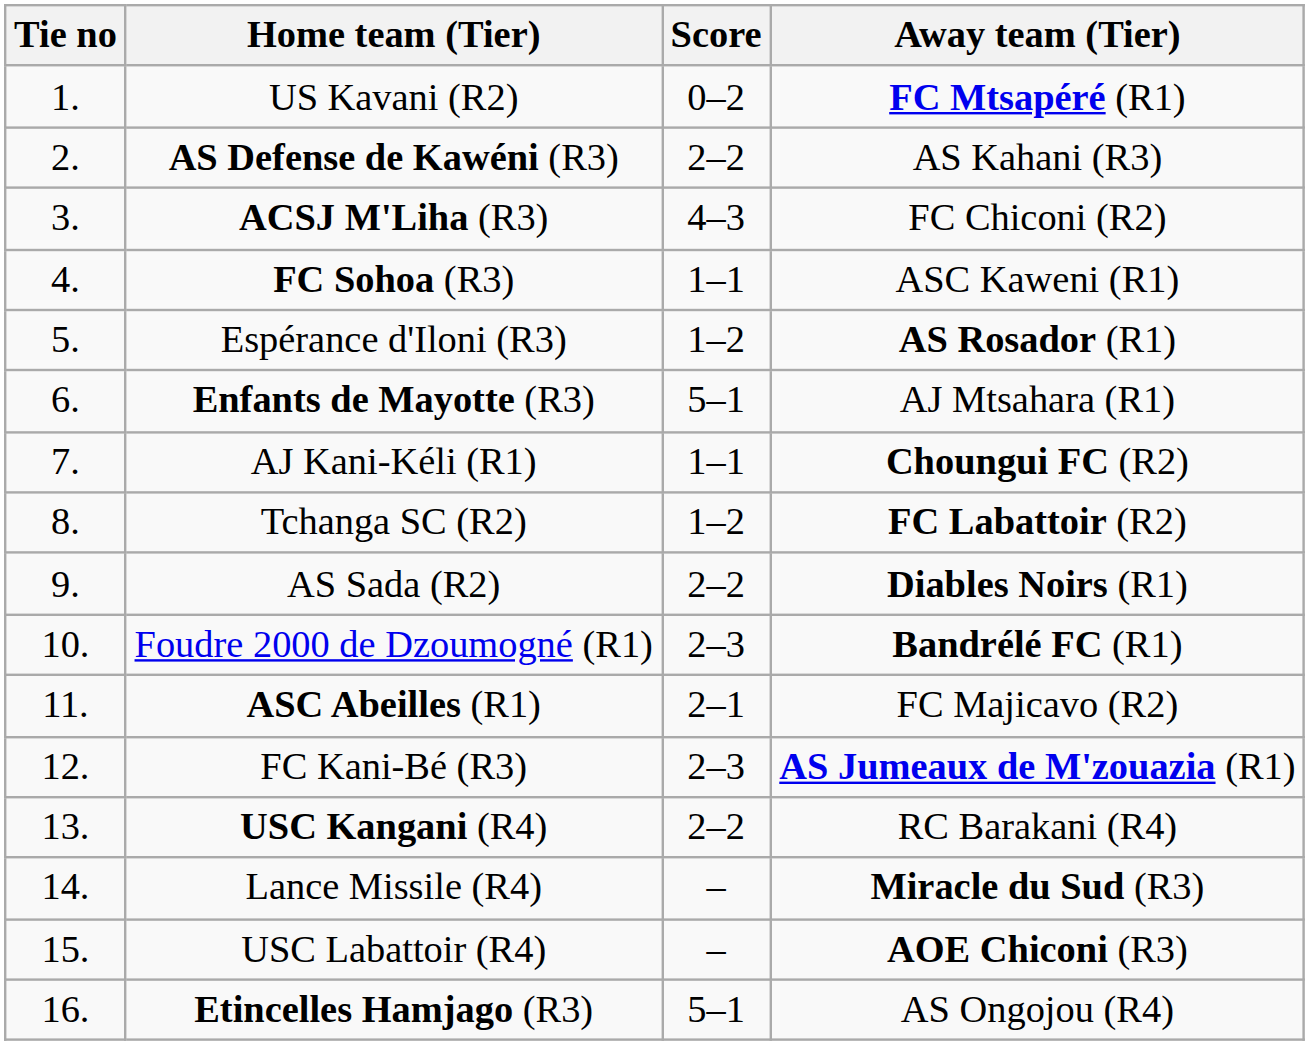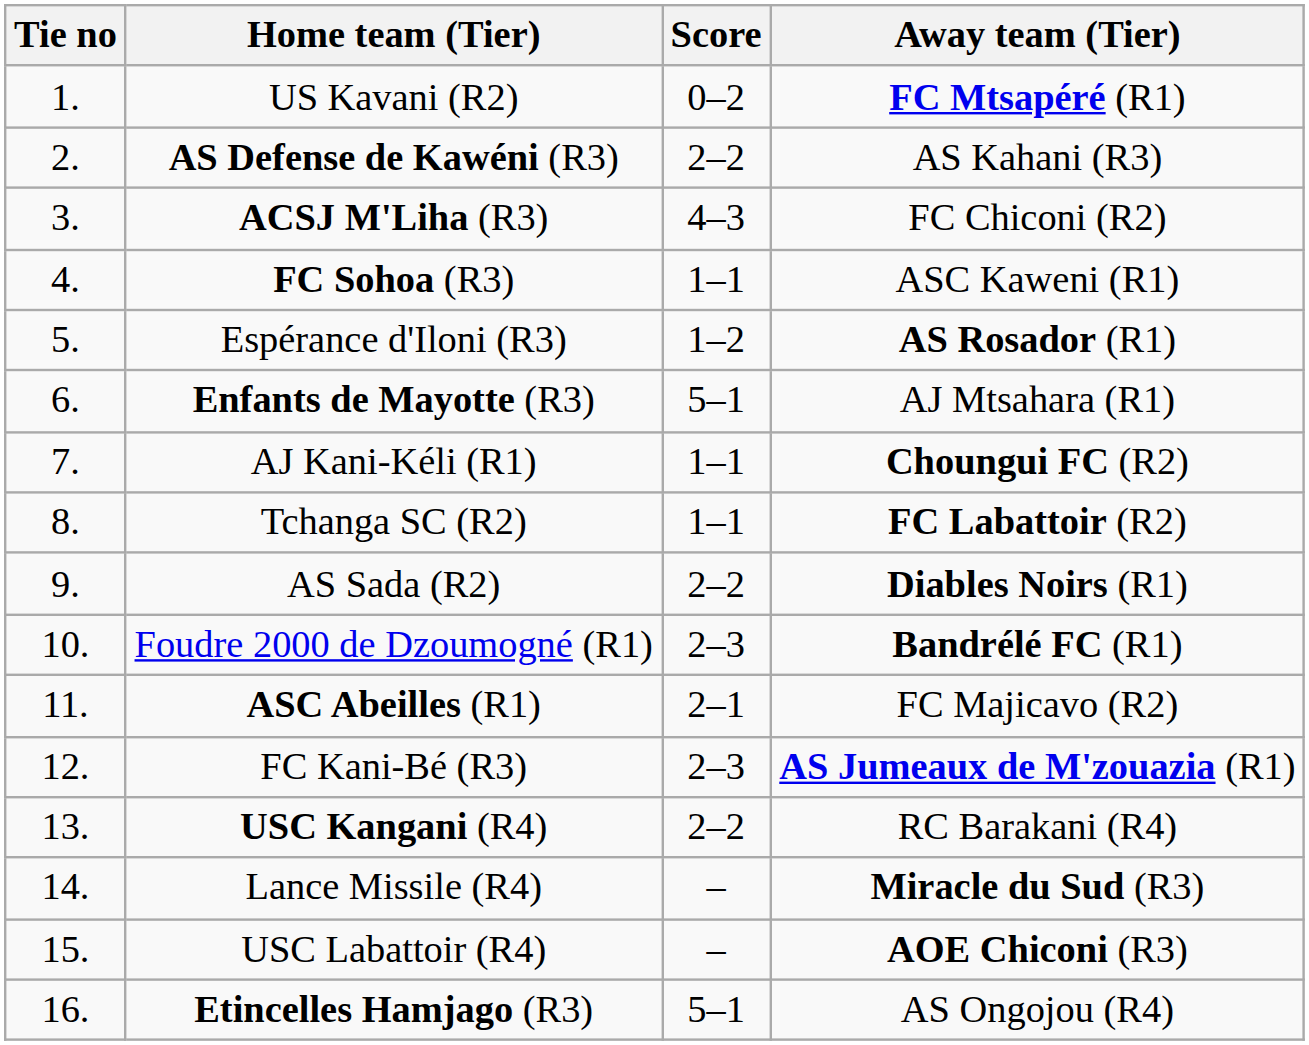Tchanga SC (R2) | Score: 1–2 -> 1–1
